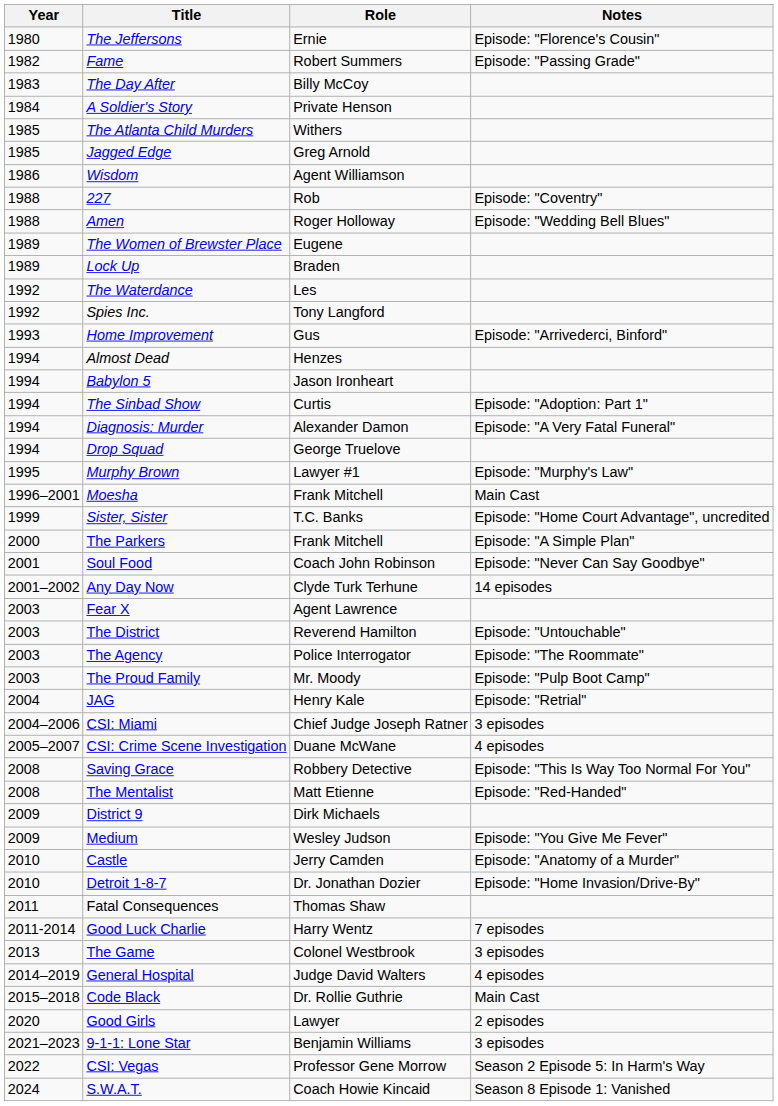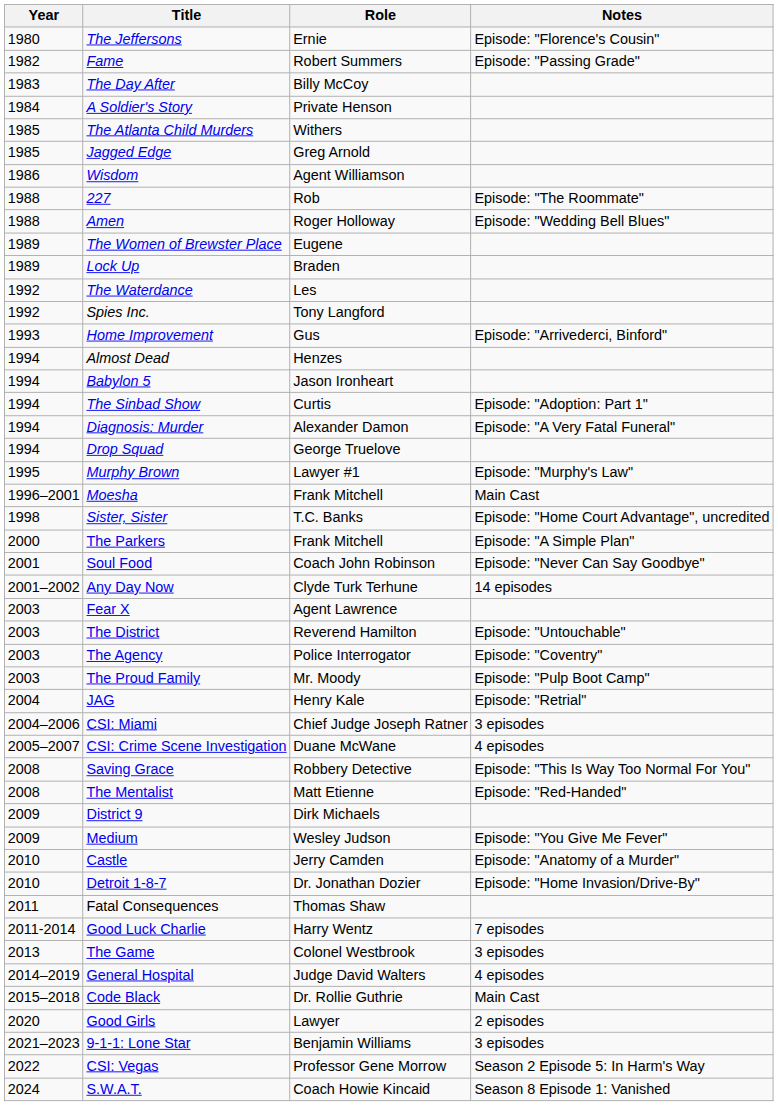227 | Notes: Episode: "Coventry" -> Episode: "The Roommate"
Sister, Sister | Year: 1999 -> 1998
The Agency | Notes: Episode: "The Roommate" -> Episode: "Coventry"
